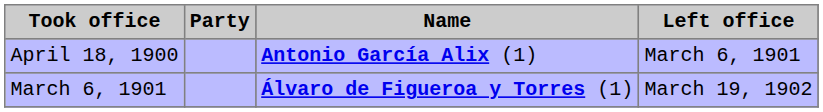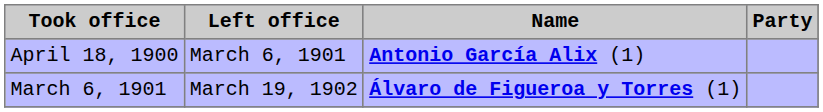columns swapped: Left office <-> Party
